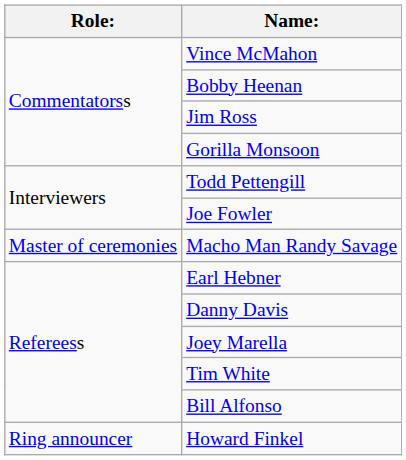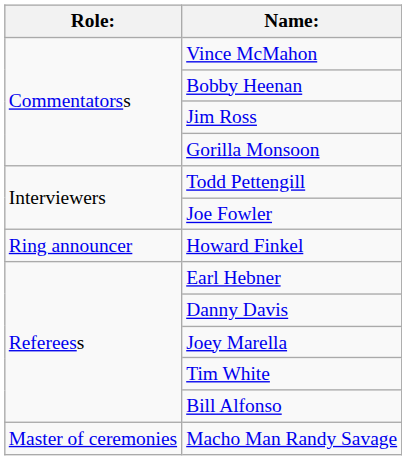rows swapped: Howard Finkel <-> Macho Man Randy Savage
